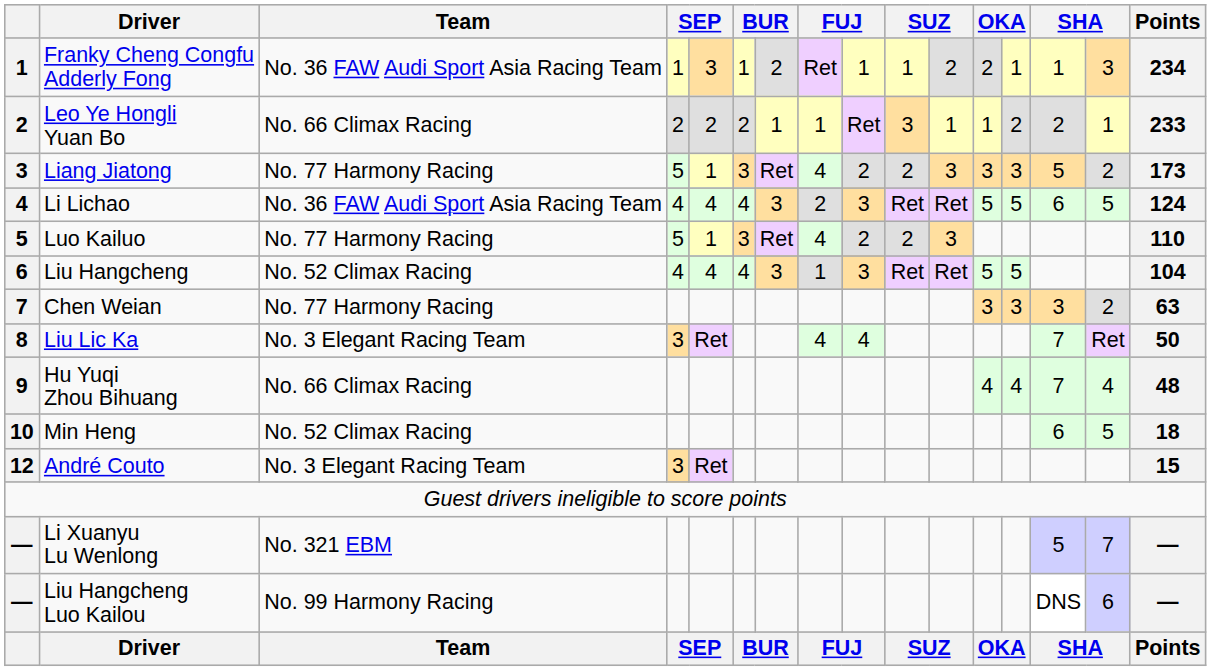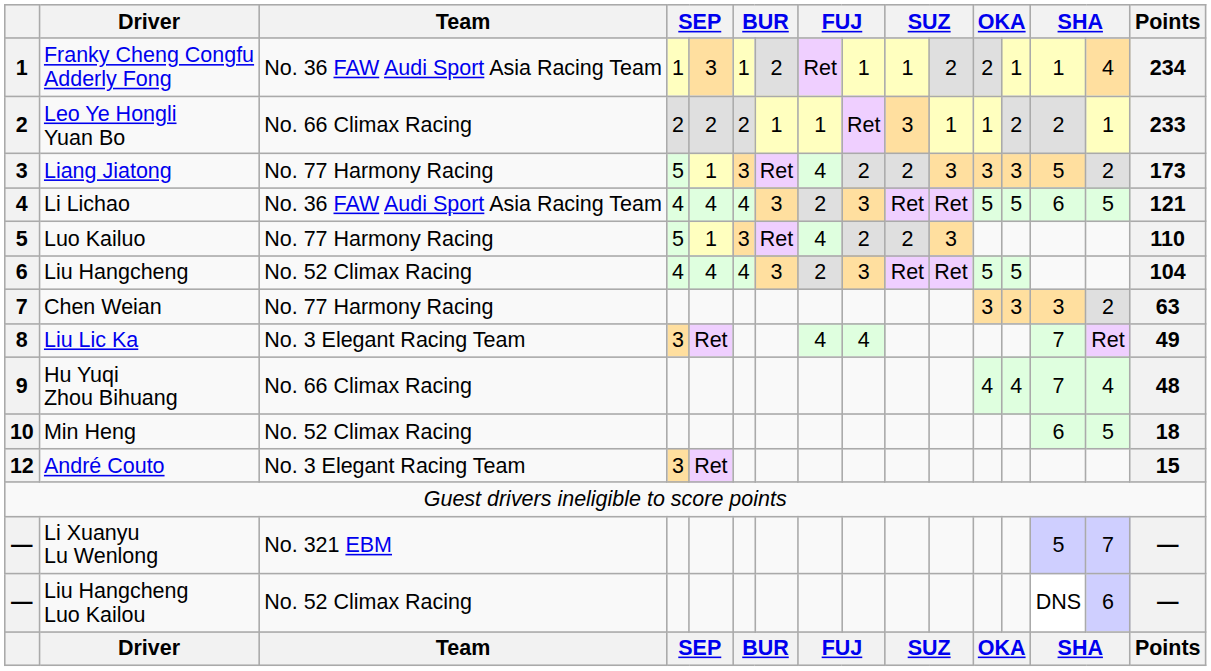Franky Cheng Congfu Adderly Fong | column 15: 3 -> 4
Li Lichao | Points: 124 -> 121
Liu Hangcheng | column 8: 1 -> 2
Liu Lic Ka | Points: 50 -> 49
Liu Hangcheng Luo Kailou | Team: No. 99 Harmony Racing -> No. 52 Climax Racing
